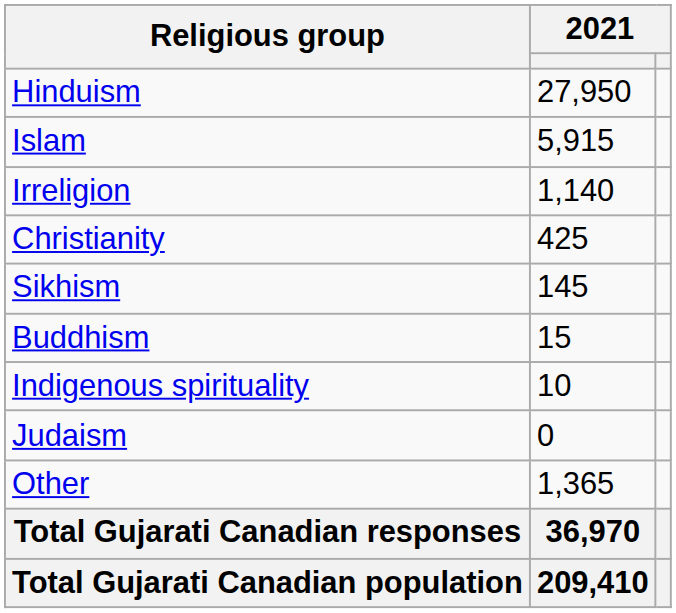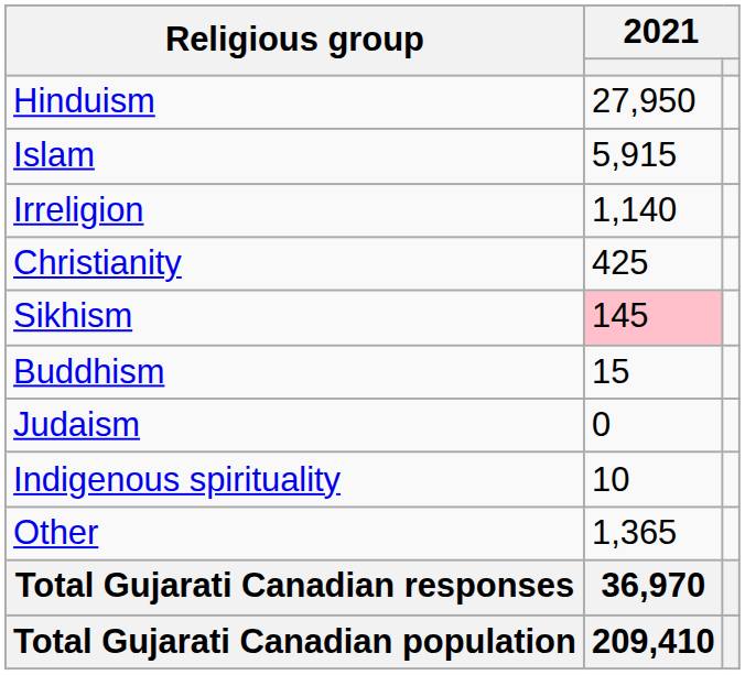Sikhism | column 2: no background -> pink background
rows swapped: Indigenous spirituality <-> Judaism
